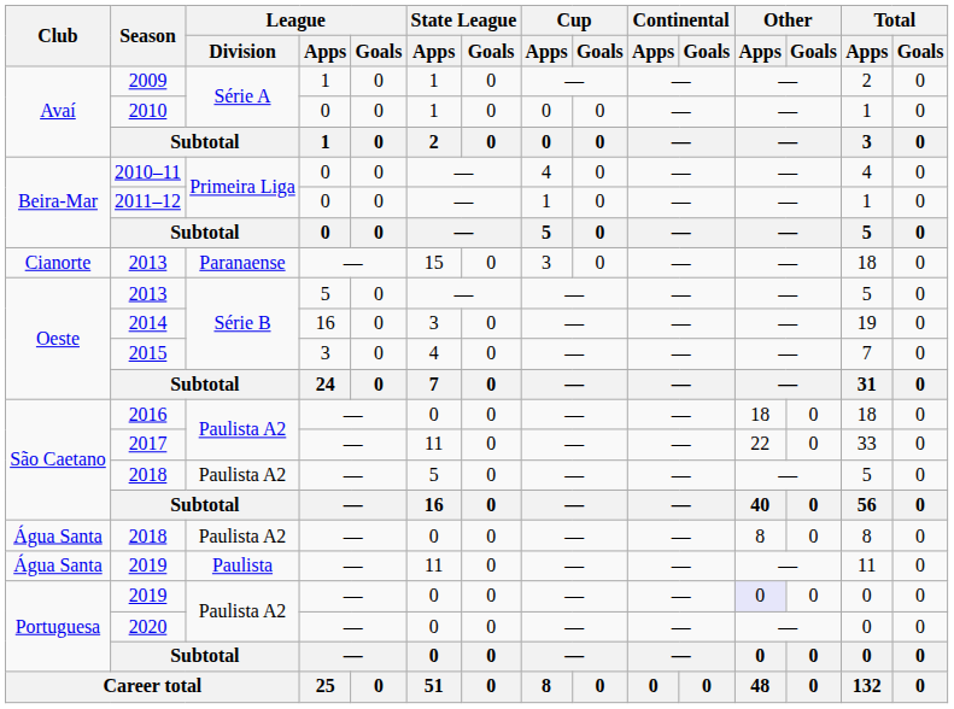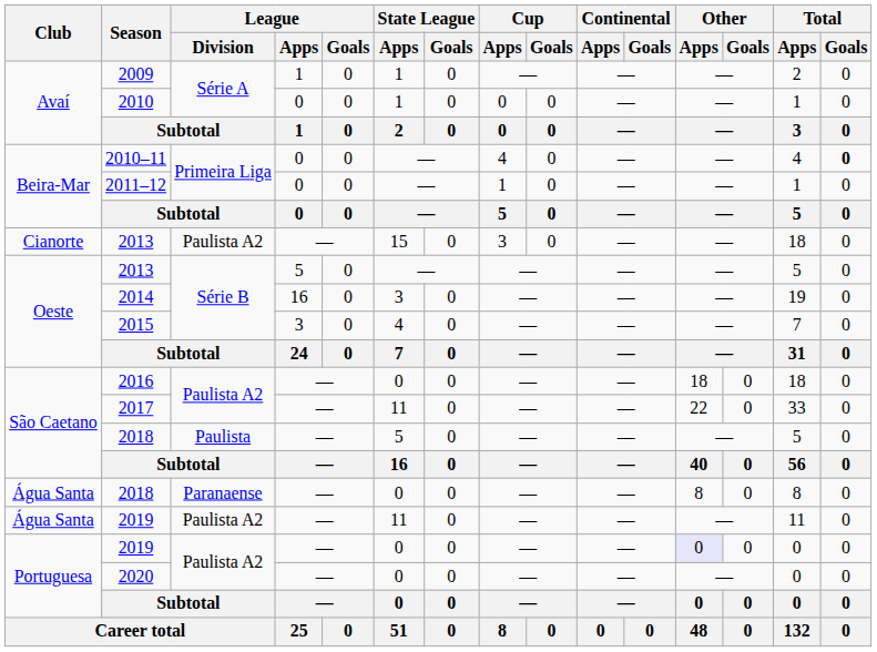2010–11 | Total / Goals: normal -> bold
Cianorte / 2013 | League / Division: Paranaense -> Paulista A2
São Caetano / 2018 | League / Division: Paulista A2 -> Paulista
Água Santa / 2018 | League / Division: Paulista A2 -> Paranaense
Água Santa / 2019 | League / Division: Paulista -> Paulista A2
